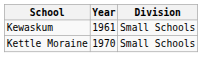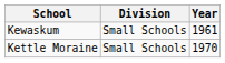columns swapped: Year <-> Division
